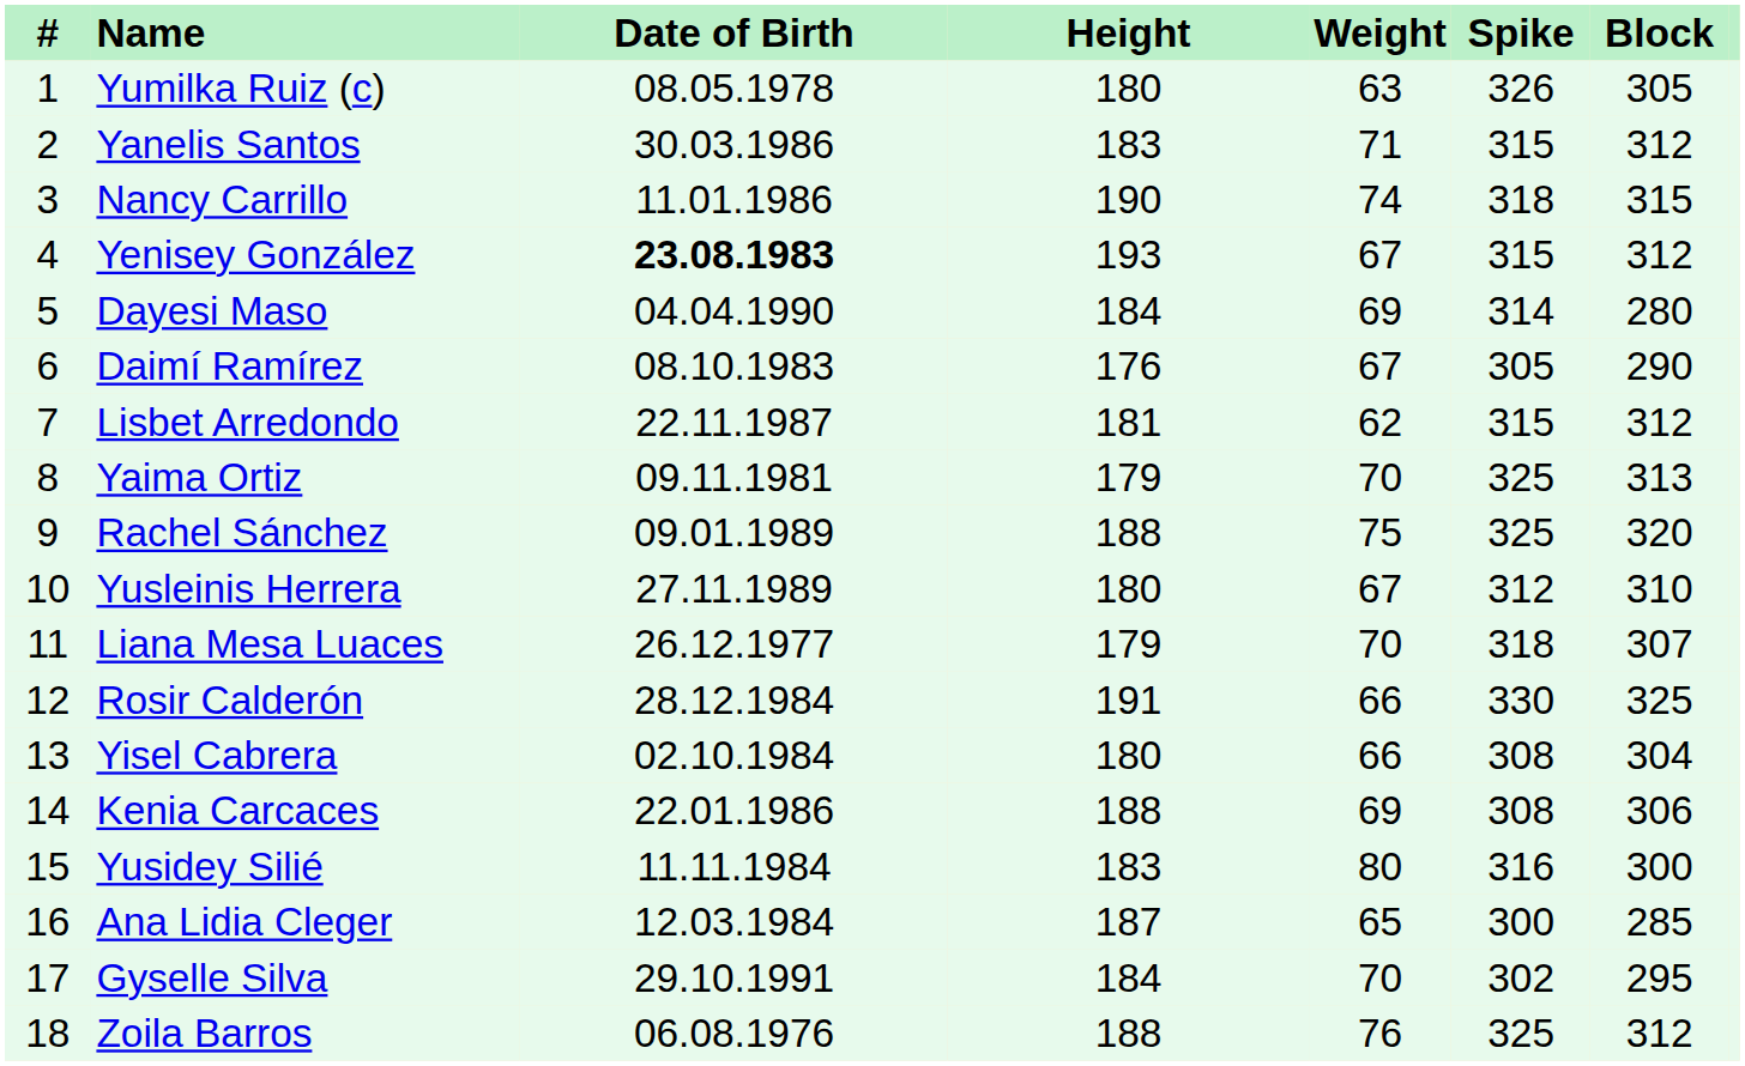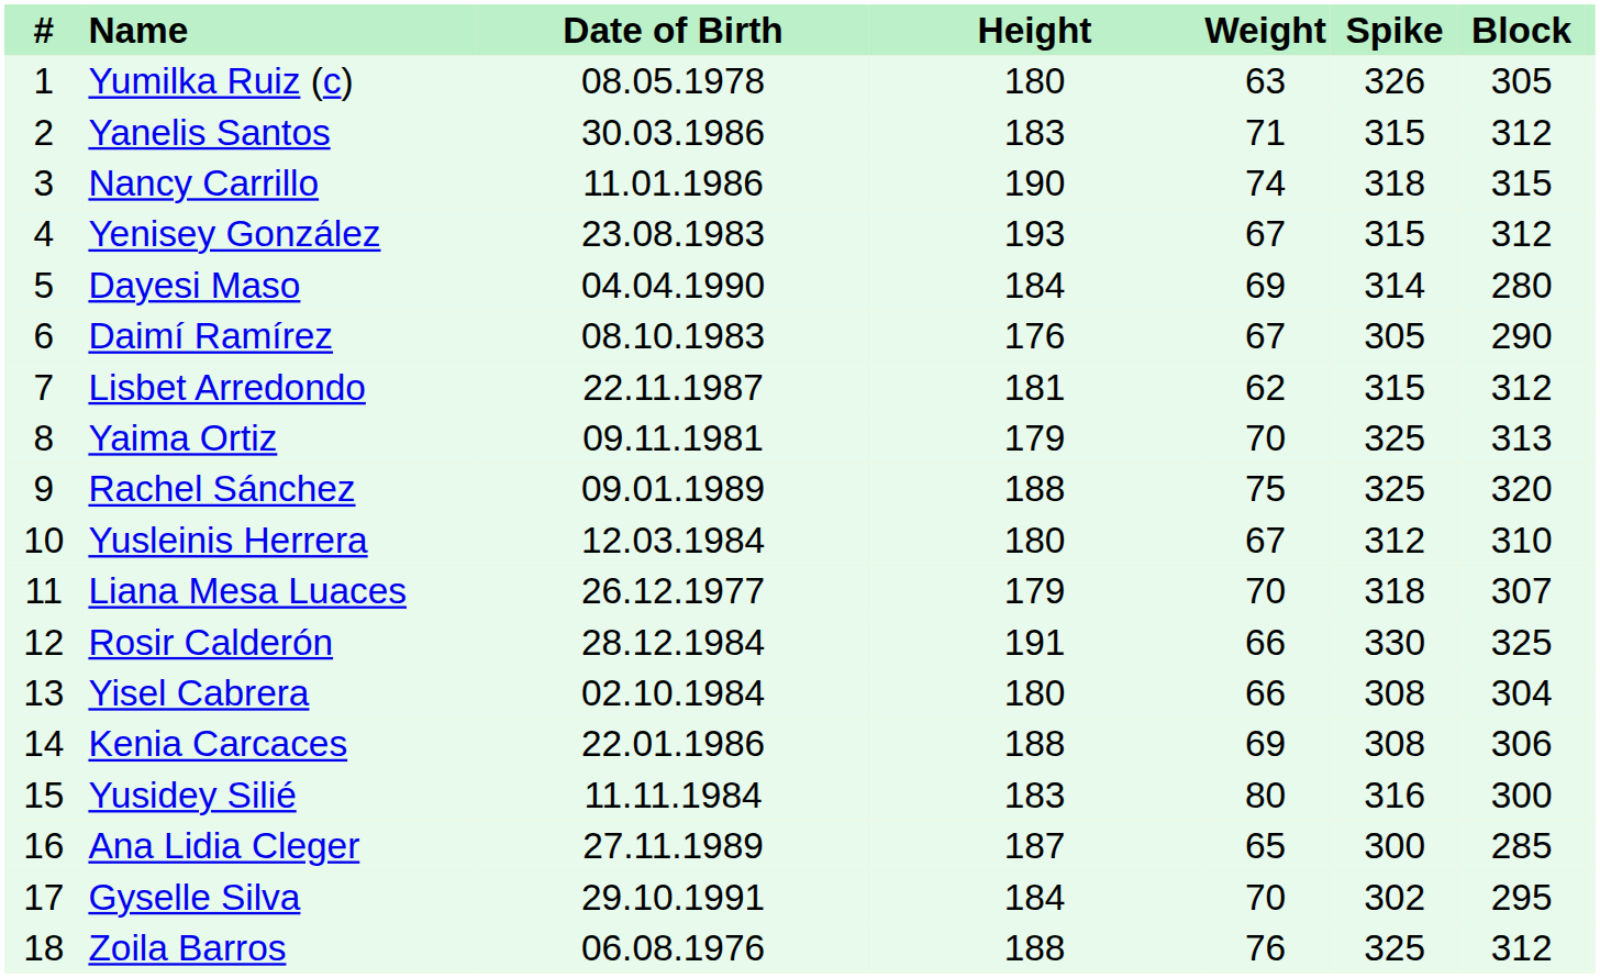Yenisey González | Date of Birth: bold -> normal
Yusleinis Herrera | Date of Birth: 27.11.1989 -> 12.03.1984
Ana Lidia Cleger | Date of Birth: 12.03.1984 -> 27.11.1989
